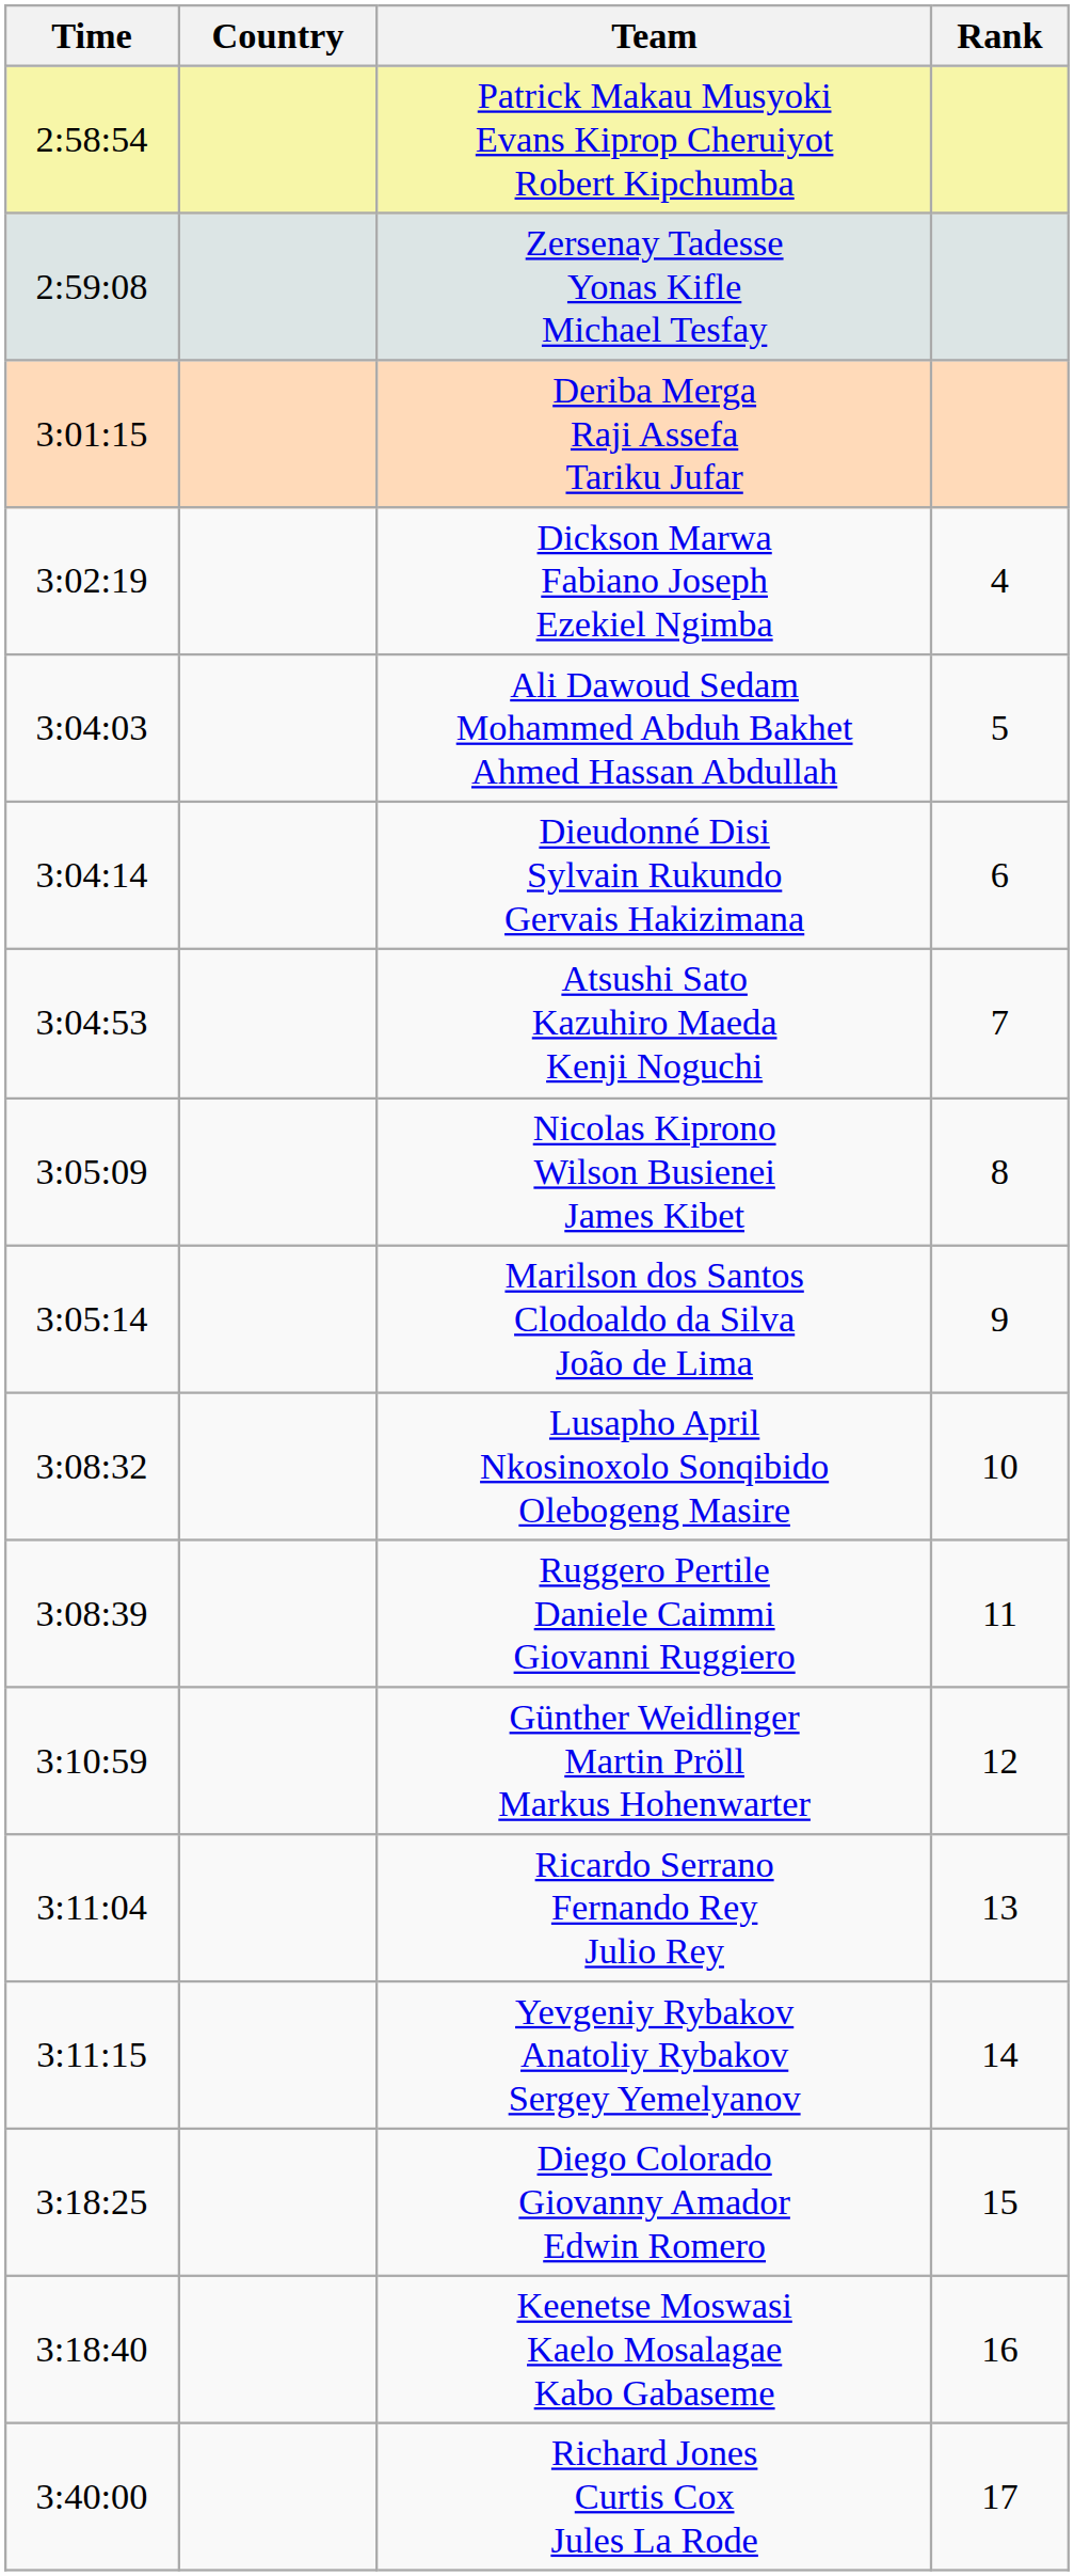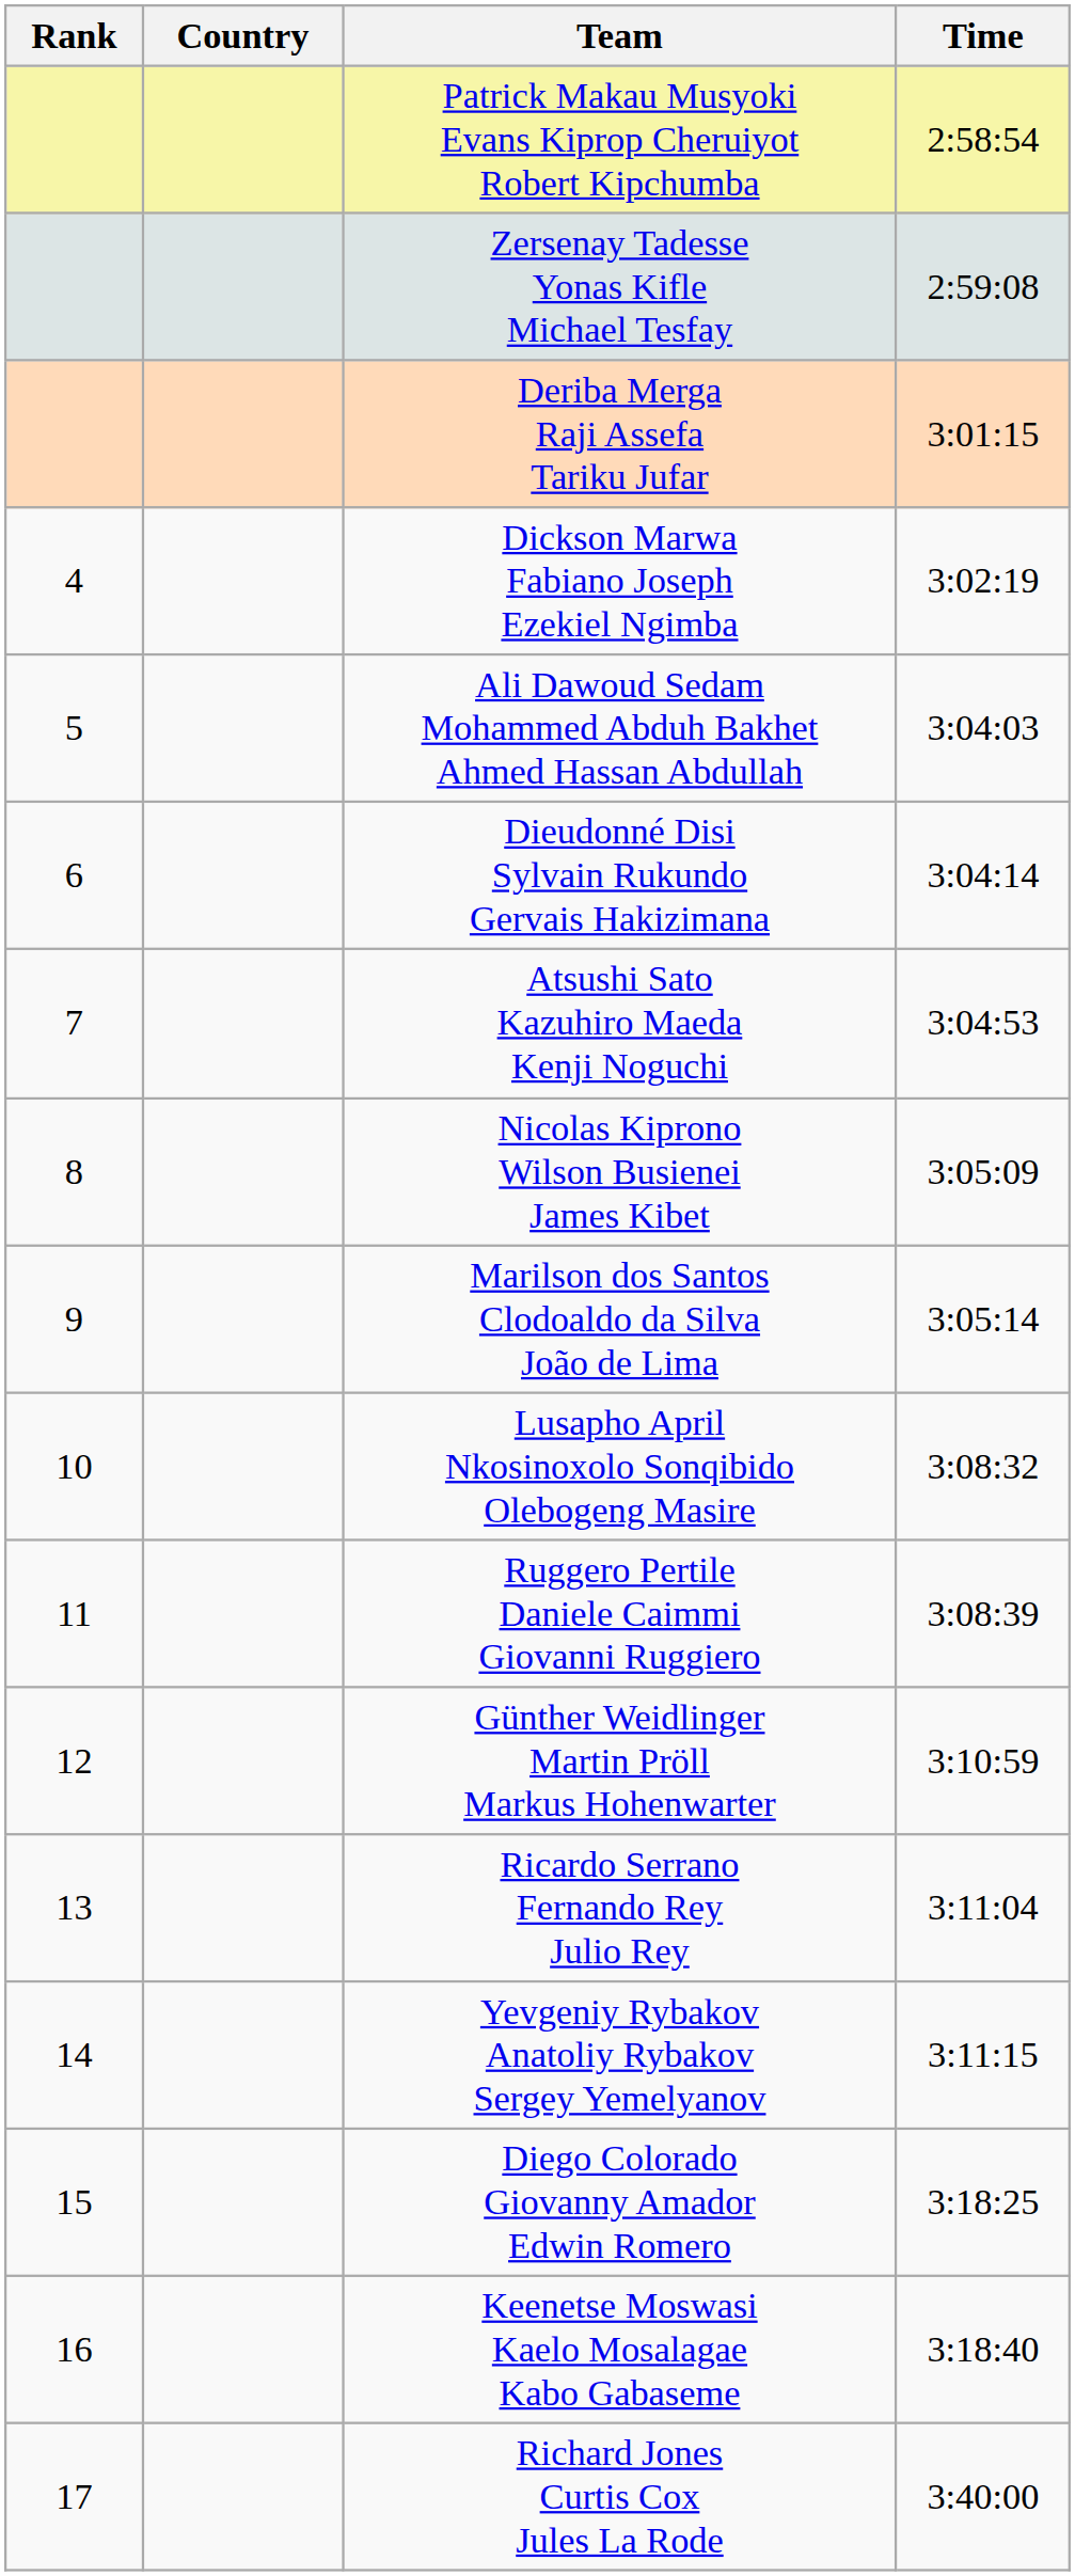columns swapped: Rank <-> Time
